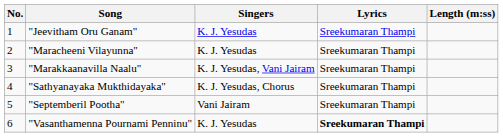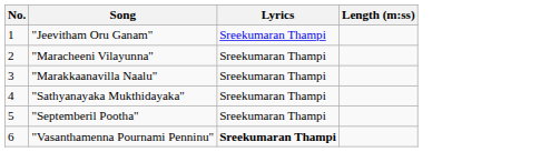- column: Singers | K. J. Yesudas | K. J. Yesudas | K. J. Yesudas, Vani Jairam | K. J. Yesudas, Chorus | Vani Jairam | K. J. Yesudas
